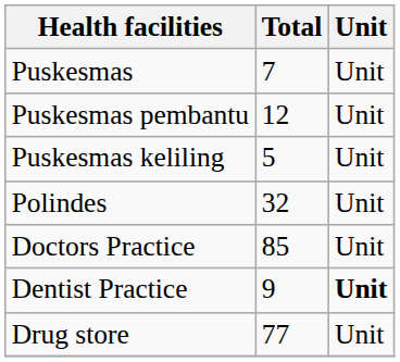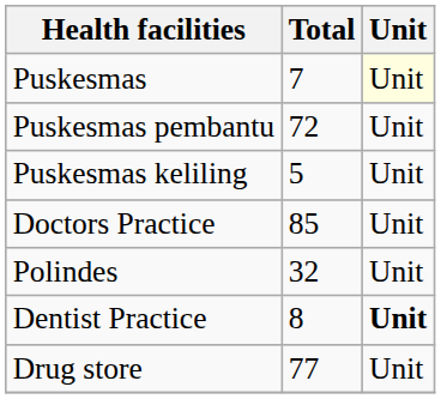Puskesmas | Unit: no background -> lightyellow background
Puskesmas pembantu | Total: 12 -> 72
rows swapped: Polindes <-> Doctors Practice
Dentist Practice | Total: 9 -> 8
